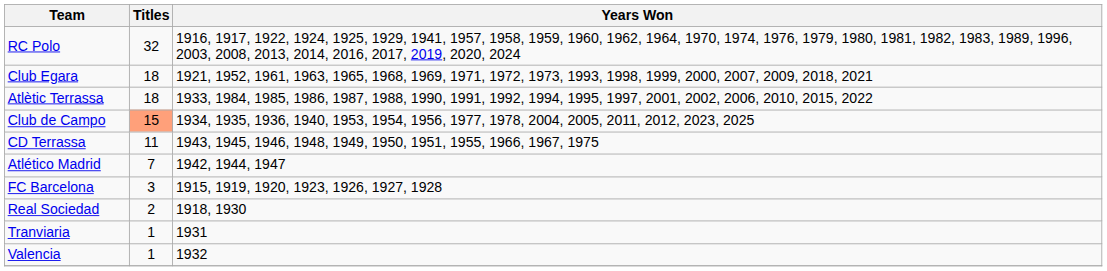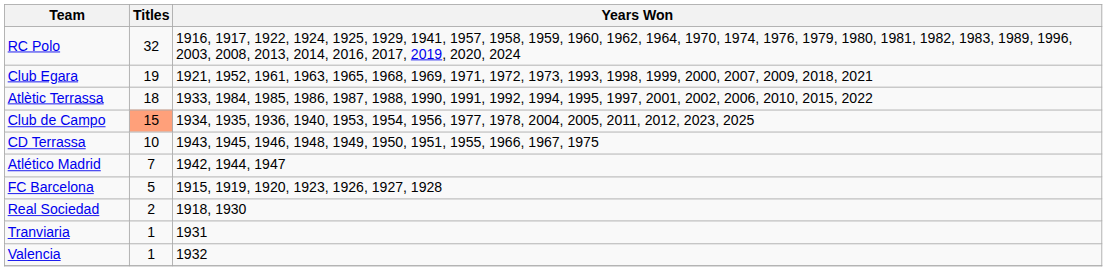Club Egara | Titles: 18 -> 19
CD Terrassa | Titles: 11 -> 10
FC Barcelona | Titles: 3 -> 5
